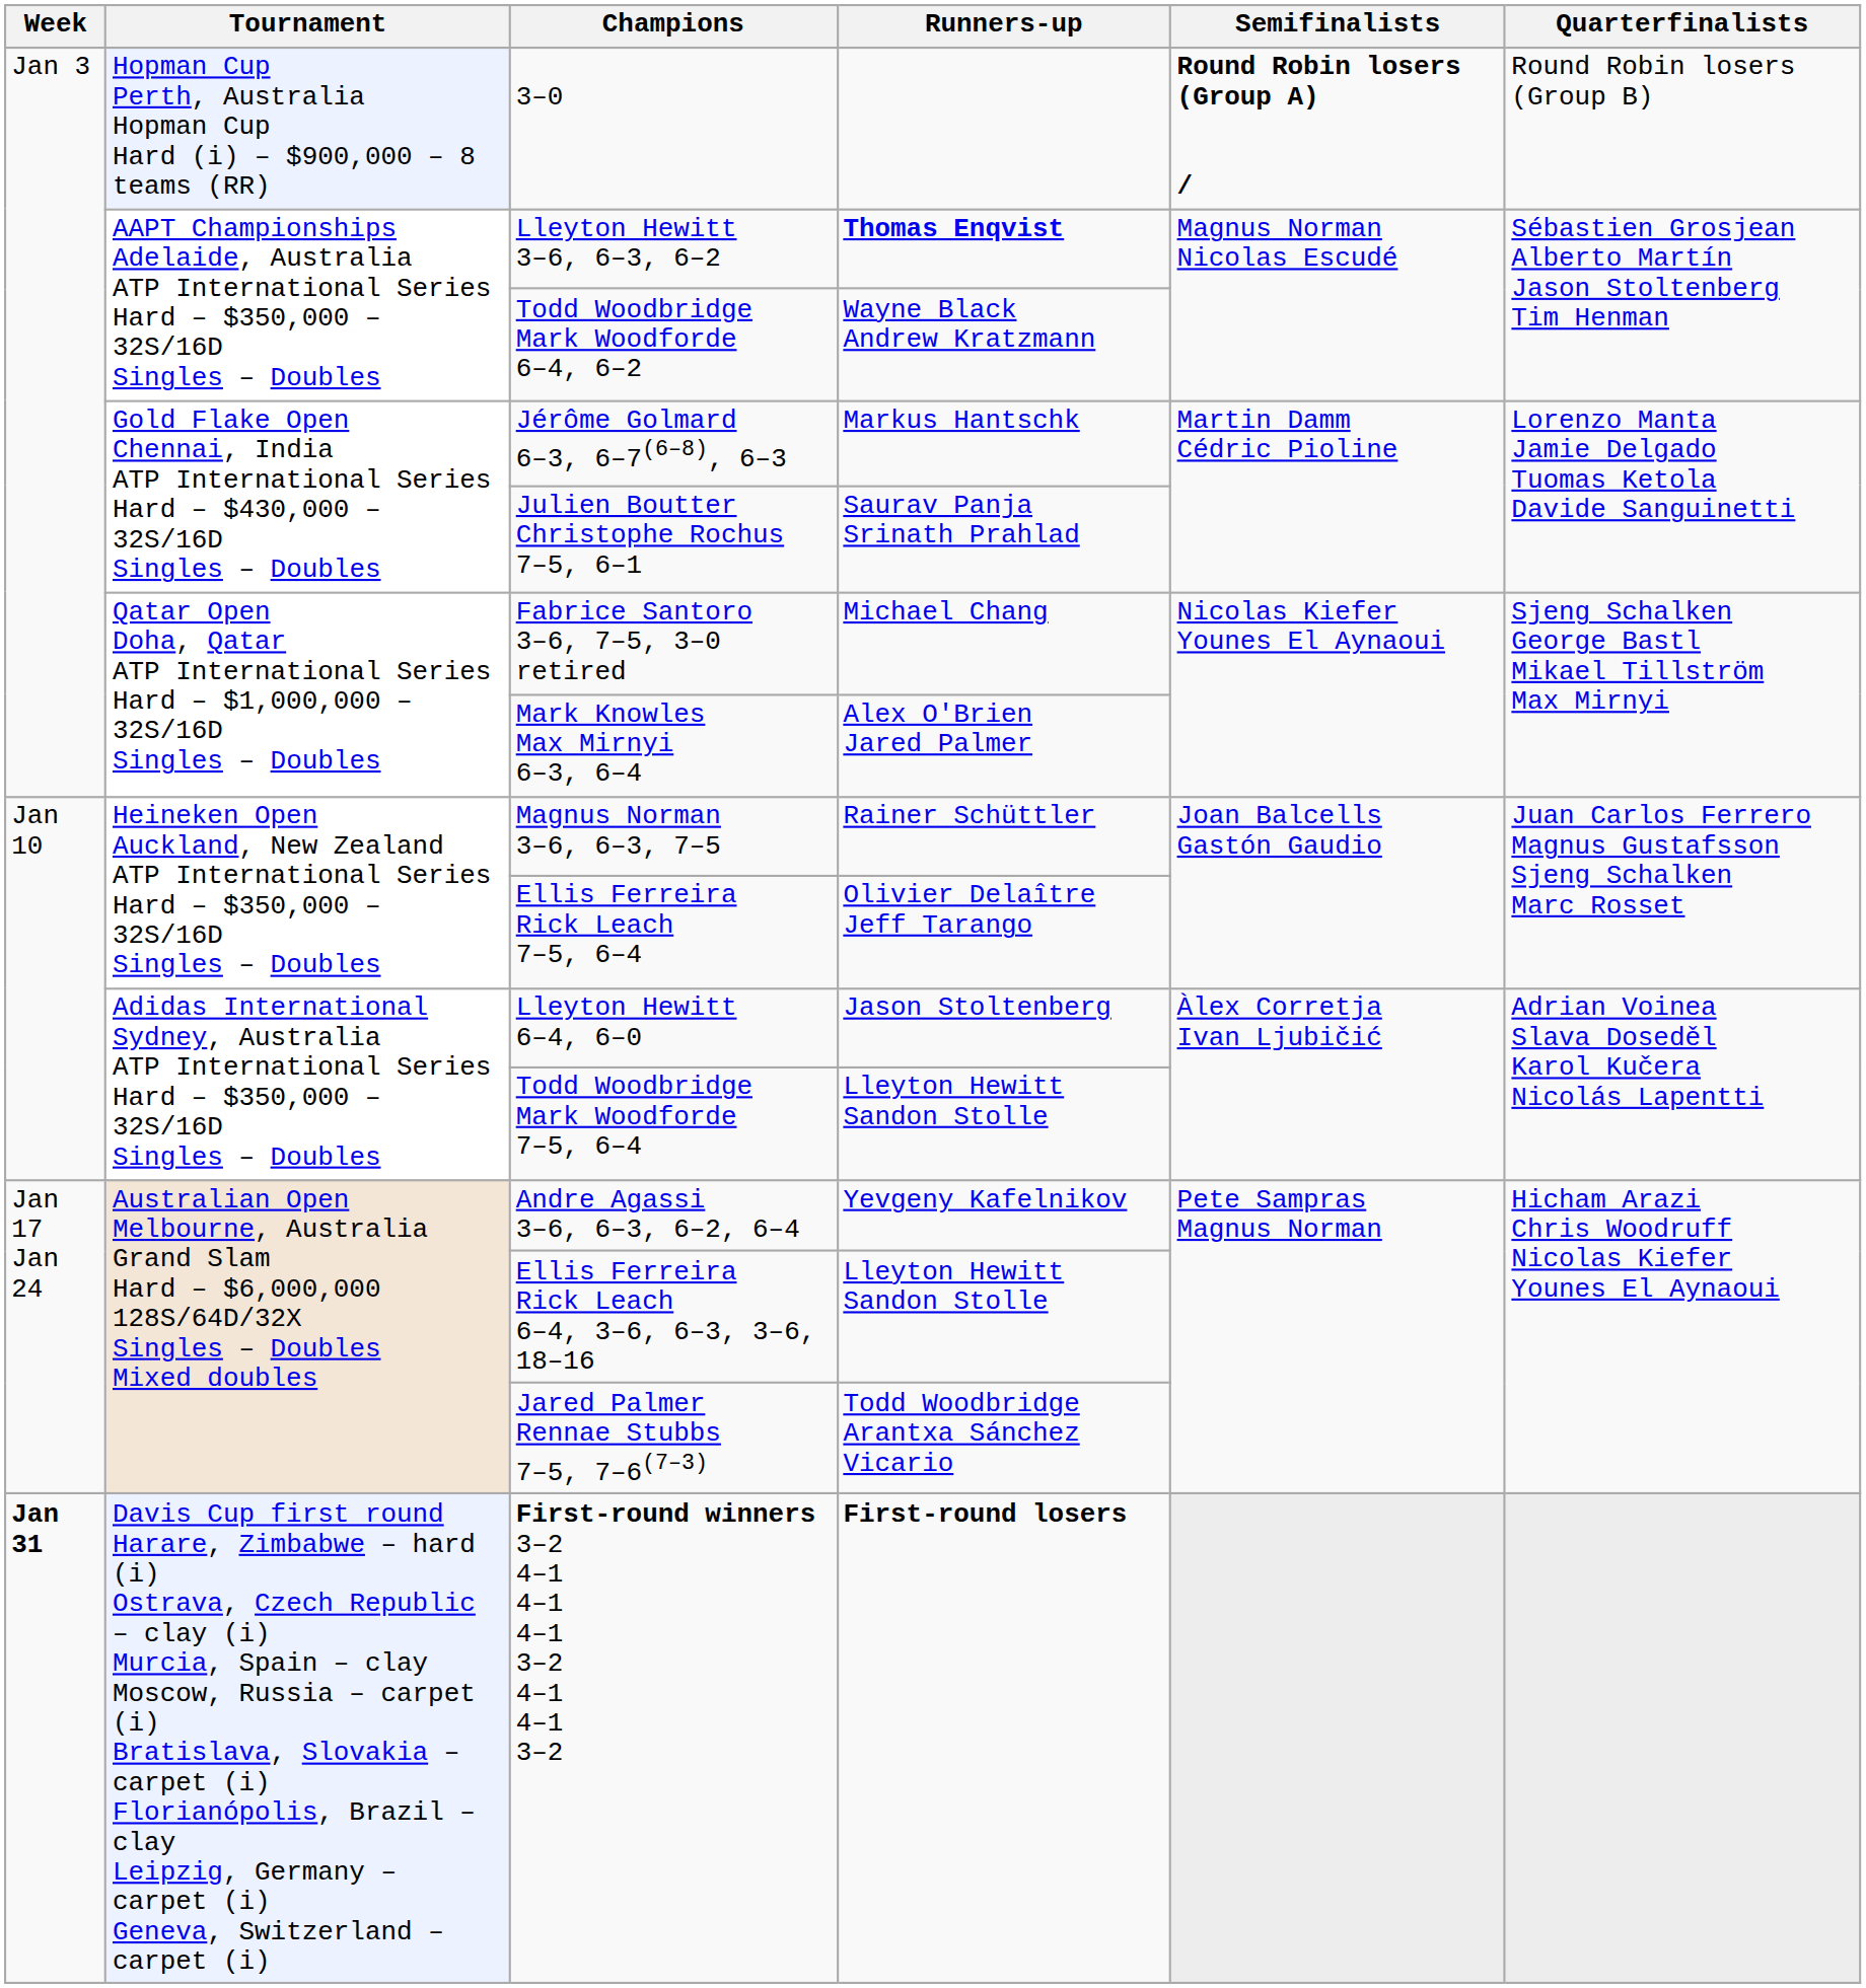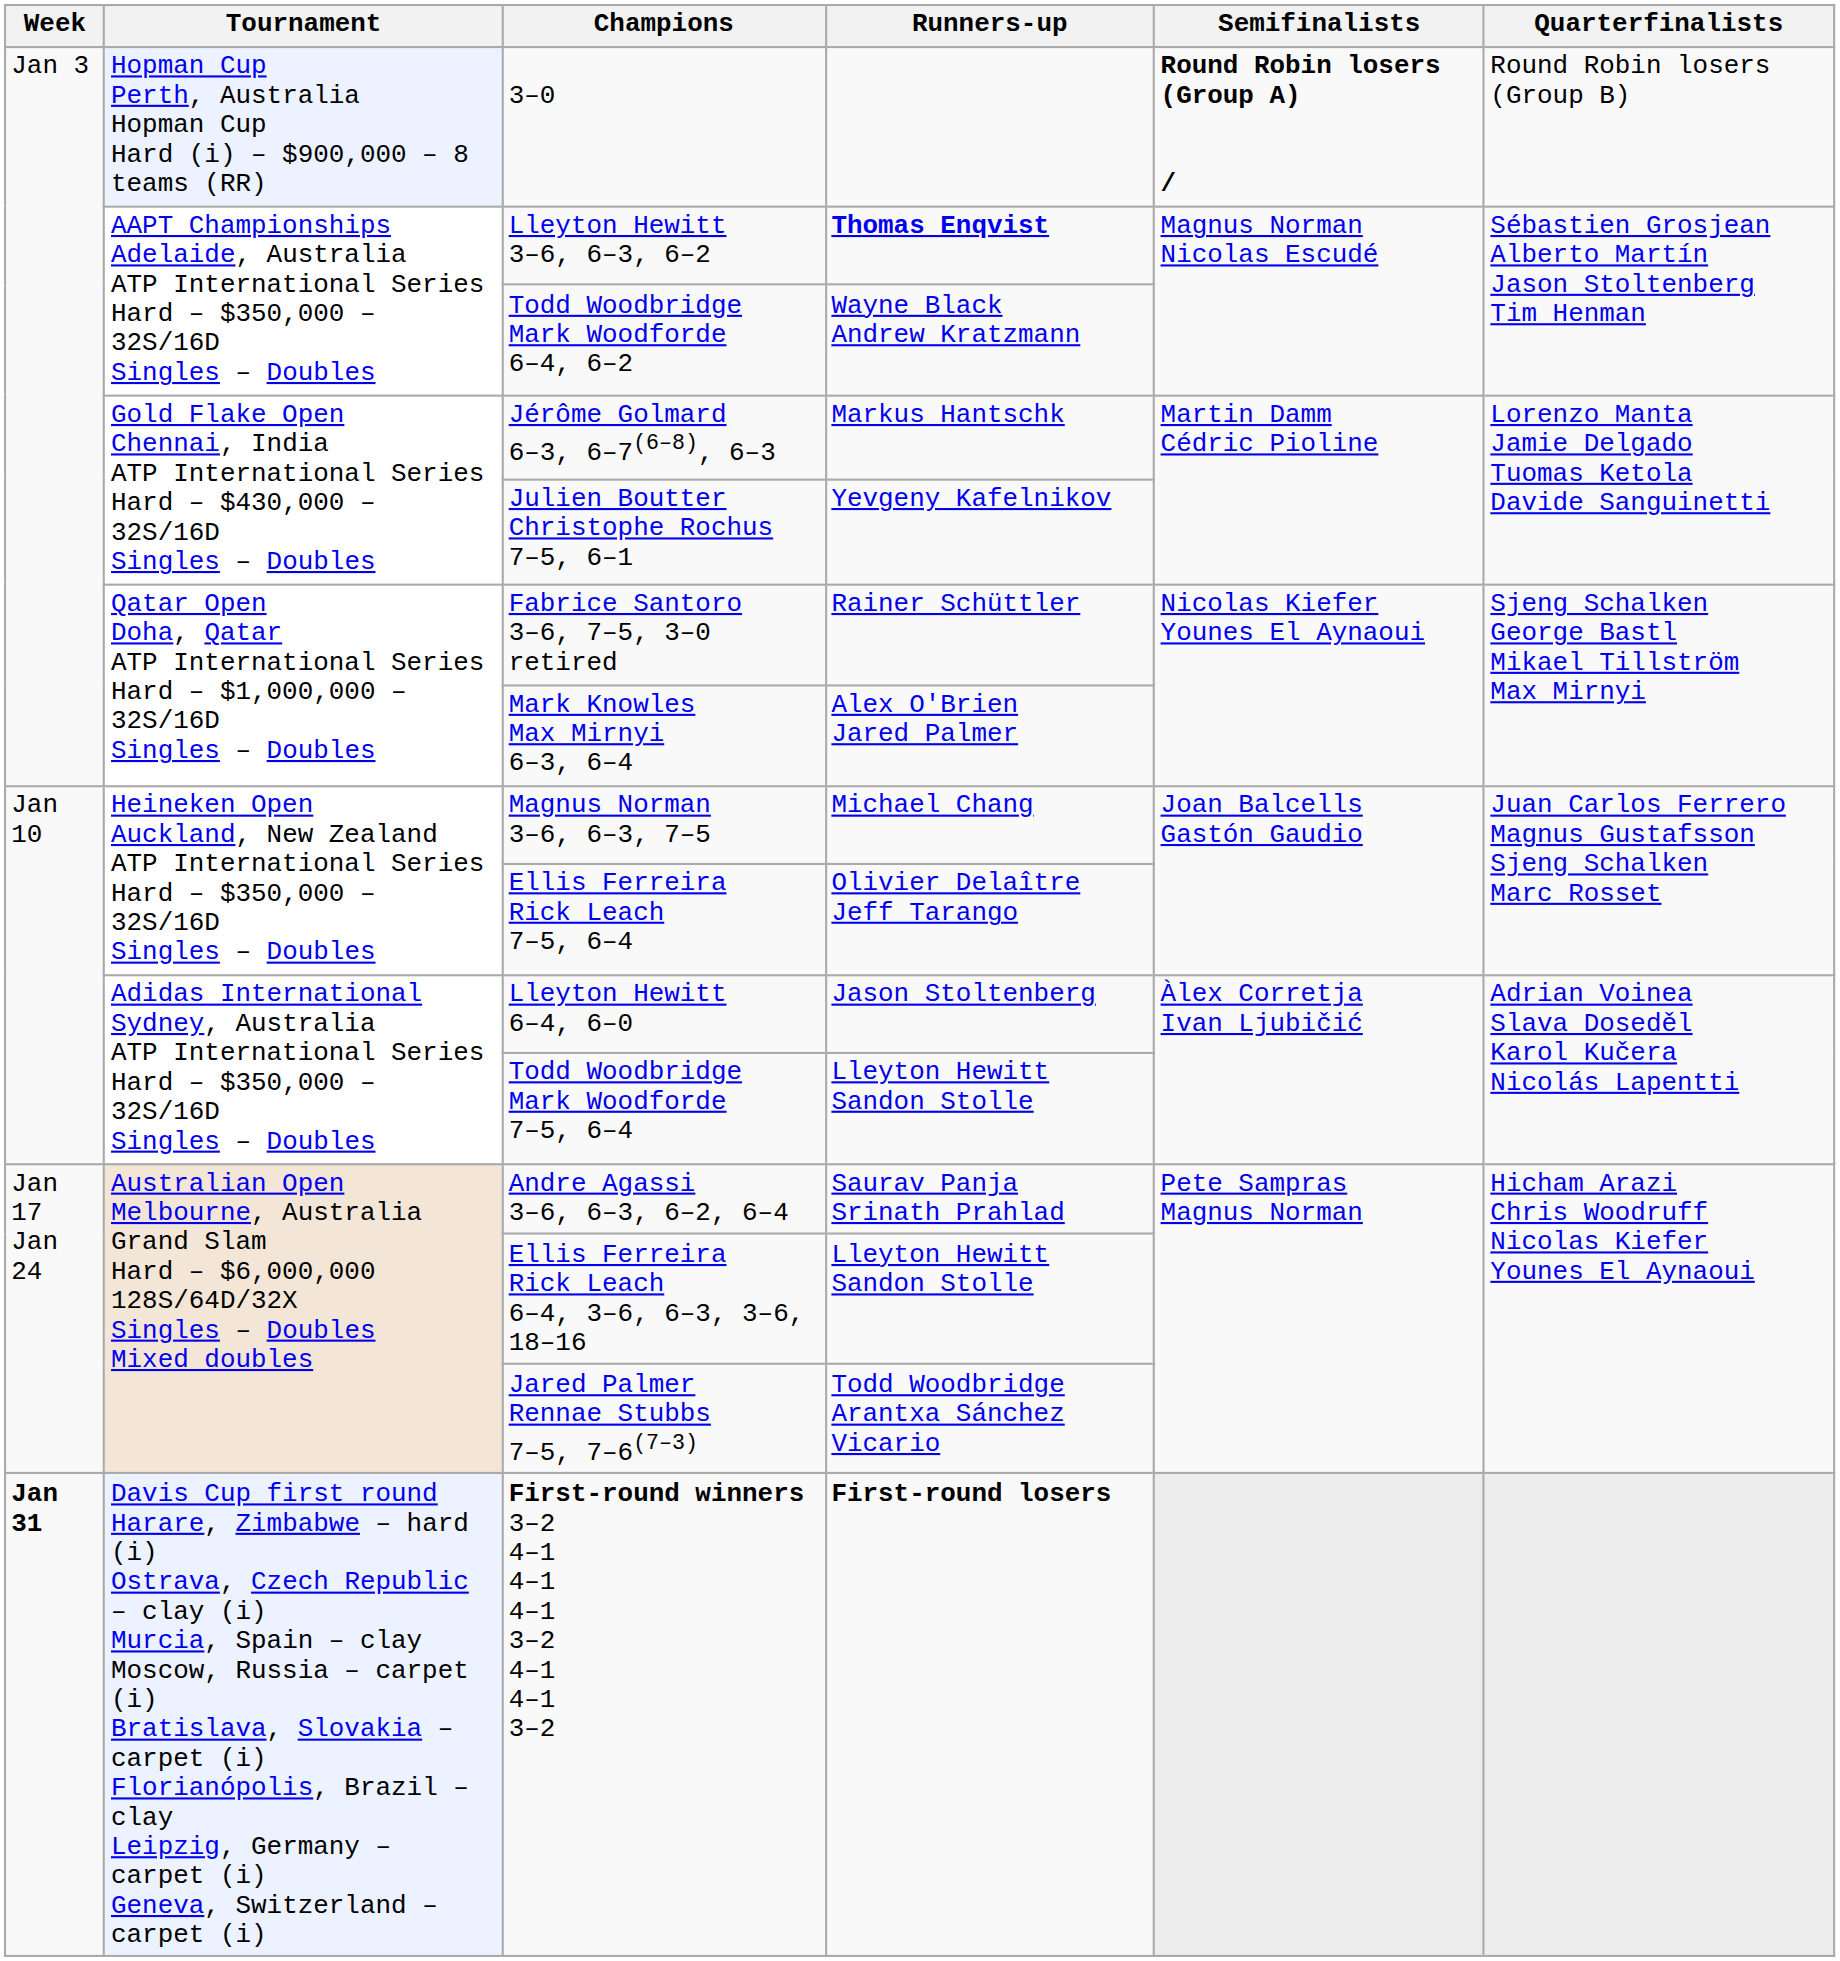Julien Boutter Christophe Rochus 7–5, 6–1 | Runners-up: Saurav Panja Srinath Prahlad -> Yevgeny Kafelnikov
Fabrice Santoro 3–6, 7–5, 3–0 retired | Runners-up: Michael Chang -> Rainer Schüttler
Magnus Norman 3–6, 6–3, 7–5 | Runners-up: Rainer Schüttler -> Michael Chang
Andre Agassi 3–6, 6–3, 6–2, 6–4 | Runners-up: Yevgeny Kafelnikov -> Saurav Panja Srinath Prahlad
